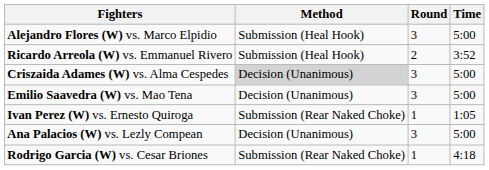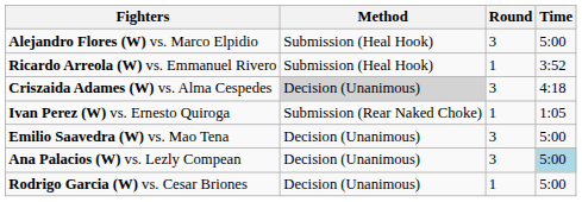Ricardo Arreola (W) vs. Emmanuel Rivero | Round: 2 -> 1
Criszaida Adames (W) vs. Alma Cespedes | Time: 5:00 -> 4:18
rows swapped: Ivan Perez (W) vs. Ernesto Quiroga <-> Emilio Saavedra (W) vs. Mao Tena
Ana Palacios (W) vs. Lezly Compean | Time: no background -> lightblue background
Rodrigo Garcia (W) vs. Cesar Briones | Method: Submission (Rear Naked Choke) -> Decision (Unanimous)
Rodrigo Garcia (W) vs. Cesar Briones | Time: 4:18 -> 5:00
